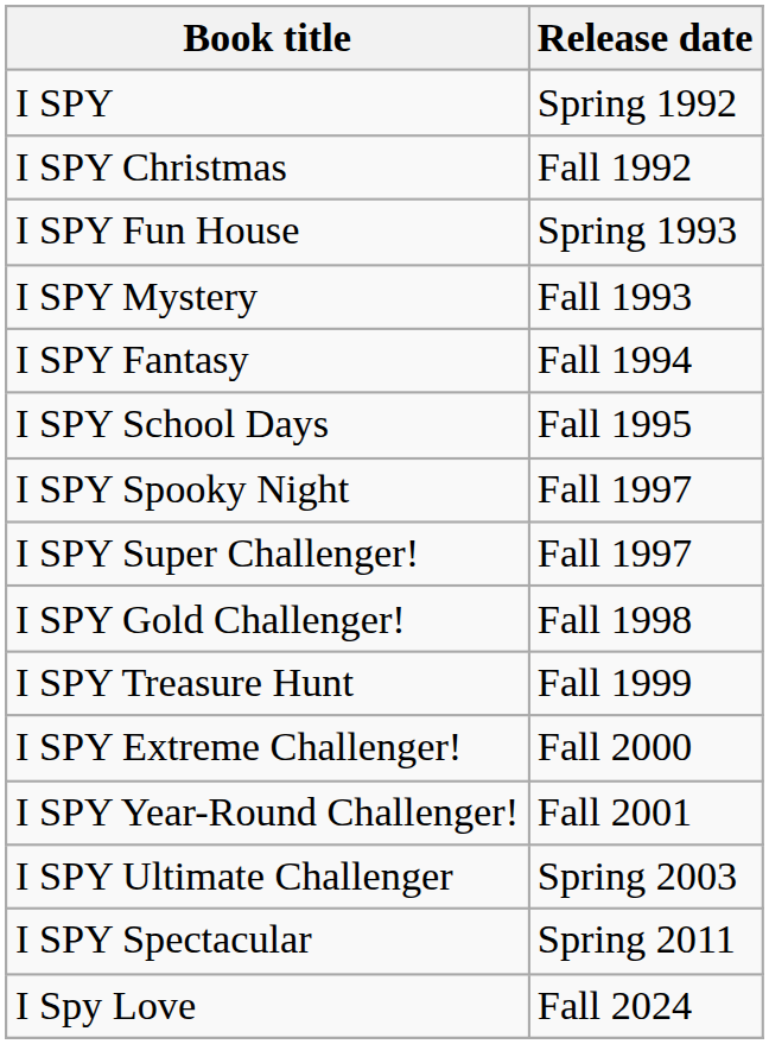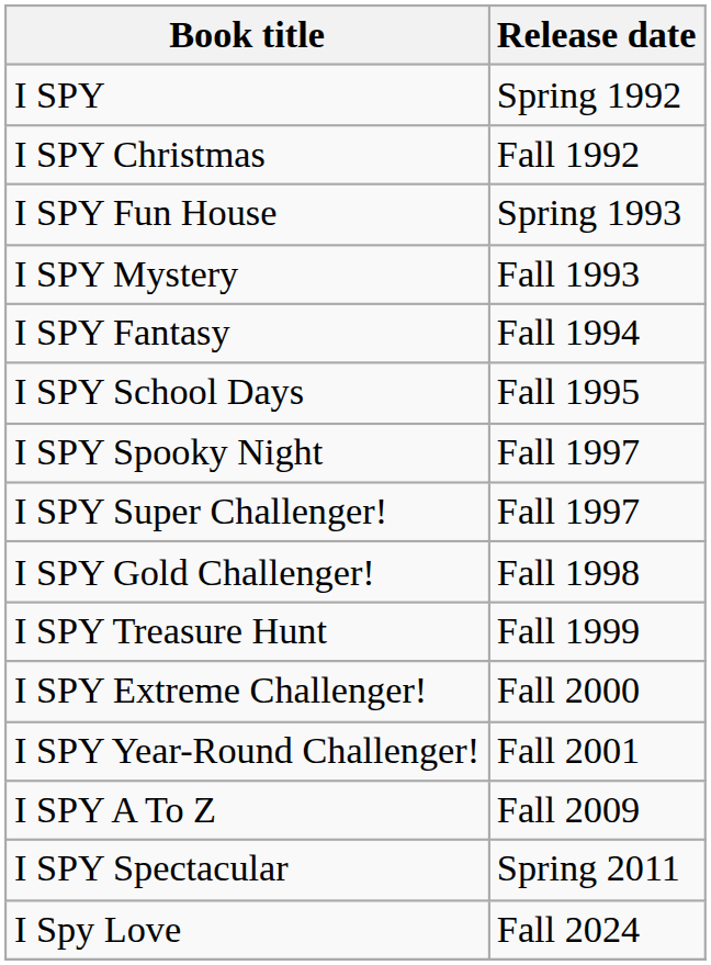- row: I SPY Ultimate Challenger | Spring 2003
+ row: I SPY A To Z | Fall 2009
